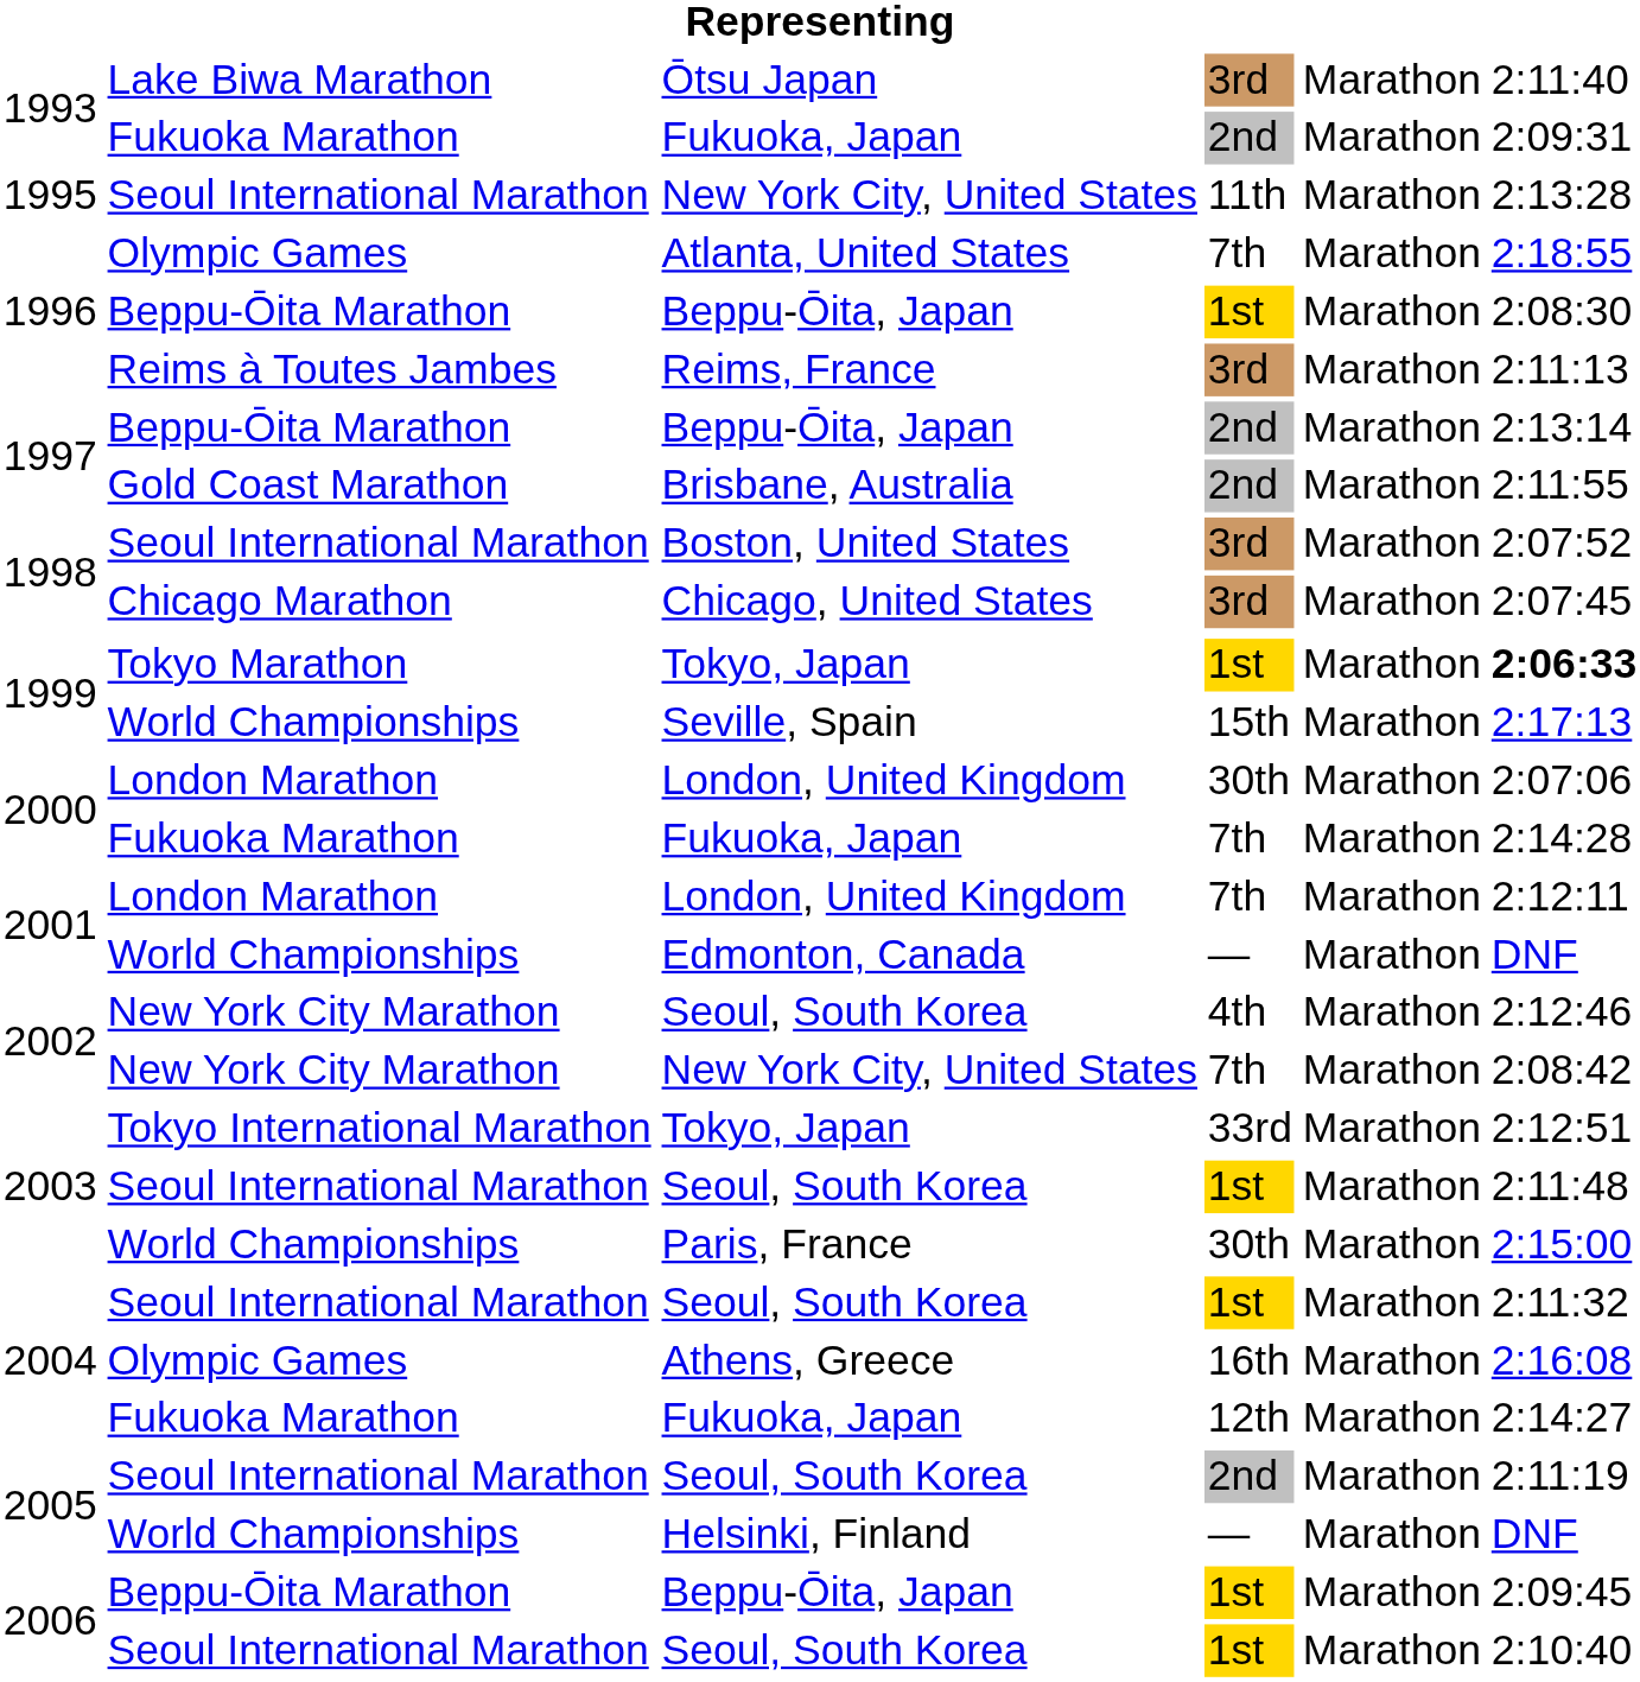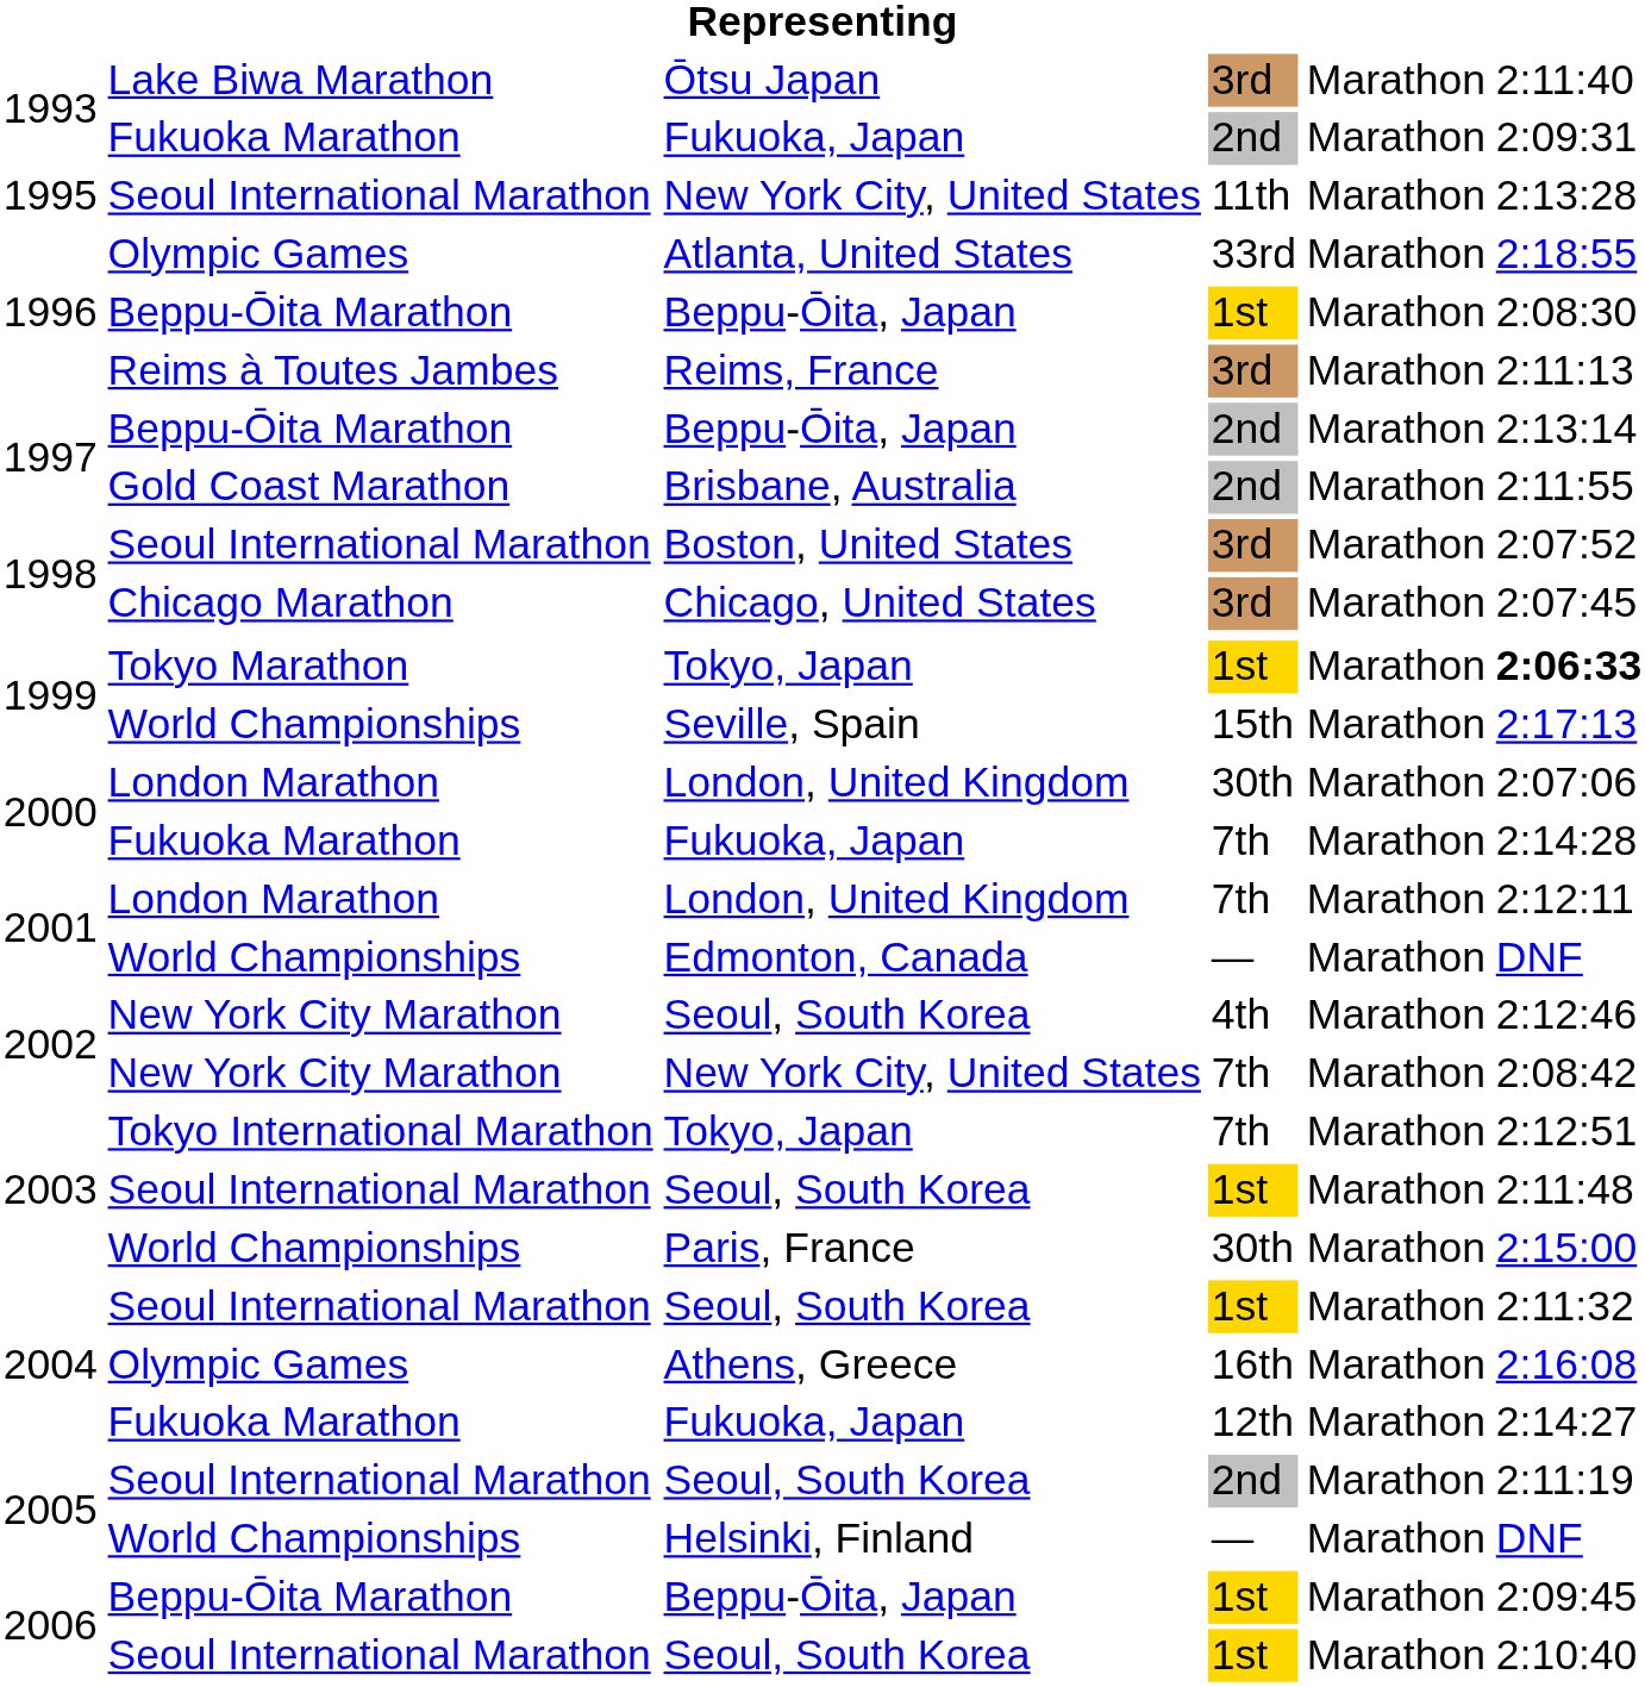Atlanta, United States | column 4: 7th -> 33rd
2003 / Tokyo, Japan | column 4: 33rd -> 7th
